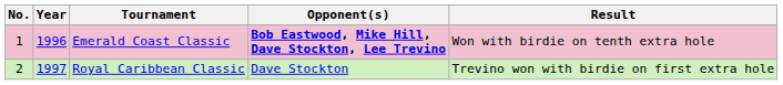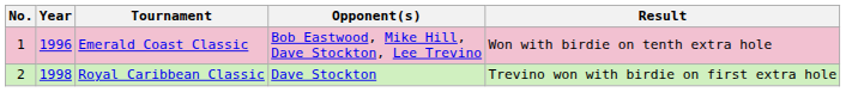Emerald Coast Classic | Opponent(s): bold -> normal
Royal Caribbean Classic | Year: 1997 -> 1998
